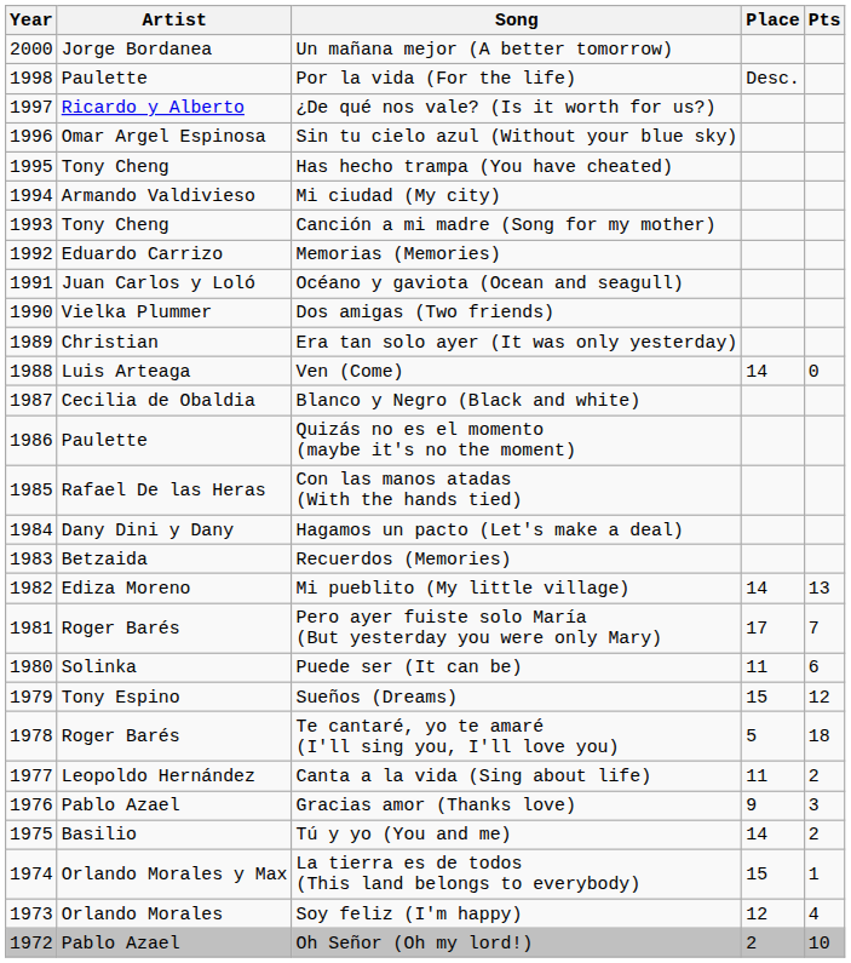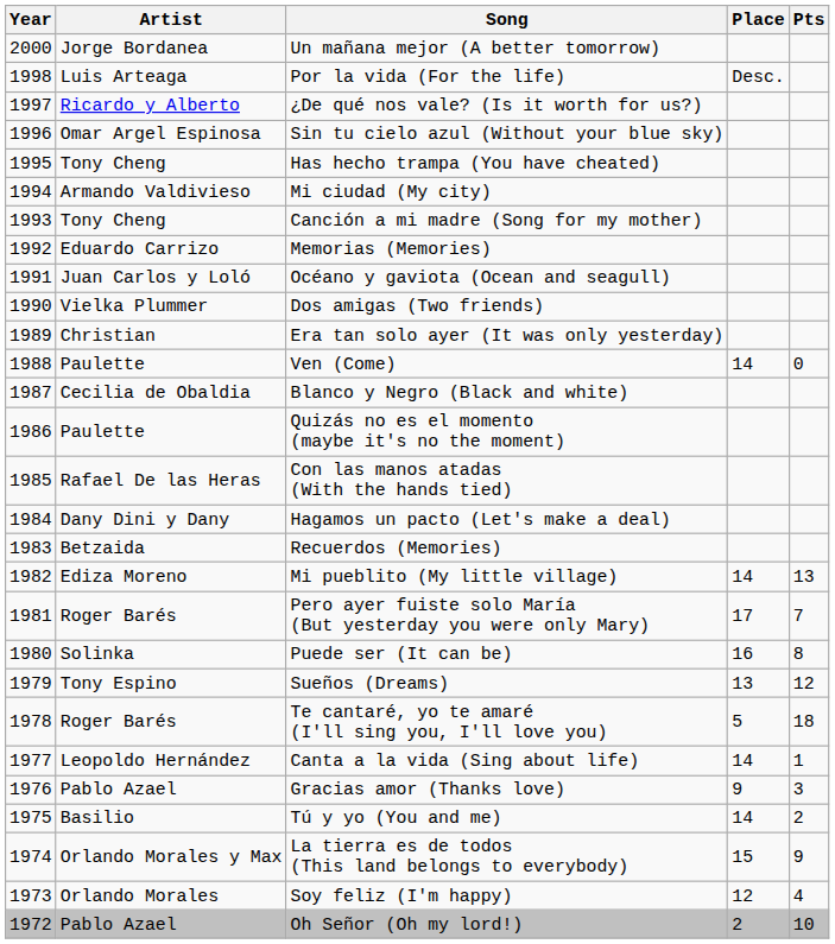Por la vida (For the life) | Artist: Paulette -> Luis Arteaga
Ven (Come) | Artist: Luis Arteaga -> Paulette
Puede ser (It can be) | Place: 11 -> 16
Puede ser (It can be) | Pts: 6 -> 8
Sueños (Dreams) | Place: 15 -> 13
Canta a la vida (Sing about life) | Place: 11 -> 14
Canta a la vida (Sing about life) | Pts: 2 -> 1
La tierra es de todos (This land belongs to everybody) | Pts: 1 -> 9
